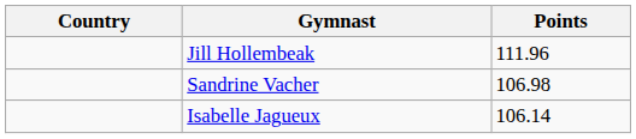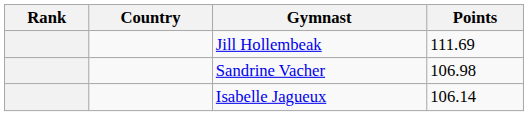+ column: Rank
Jill Hollembeak | Points: 111.96 -> 111.69
